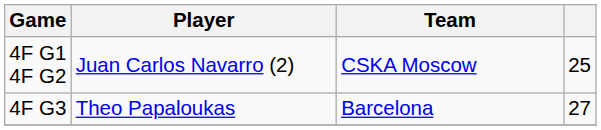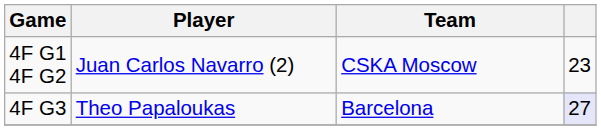4F G1 4F G2 | column 4: 25 -> 23
4F G3 | column 4: no background -> lavender background
